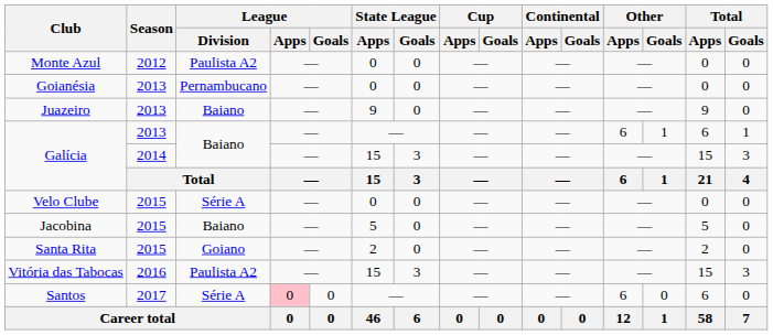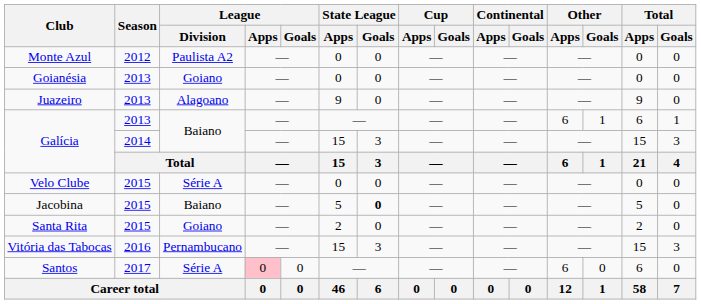Goianésia | League / Division: Pernambucano -> Goiano
Juazeiro | League / Division: Baiano -> Alagoano
Jacobina | State League / Goals: normal -> bold
Vitória das Tabocas | League / Division: Paulista A2 -> Pernambucano
